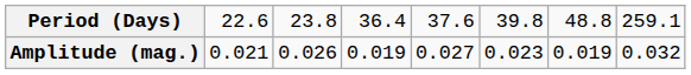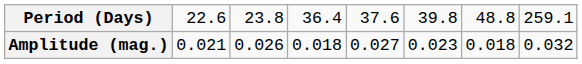Amplitude (mag.) | column 4: 0.019 -> 0.018
Amplitude (mag.) | column 7: 0.019 -> 0.018
